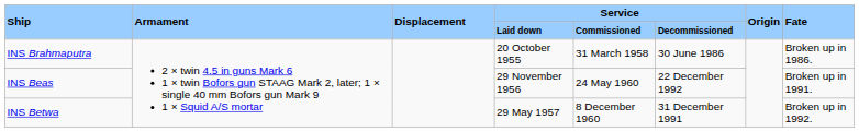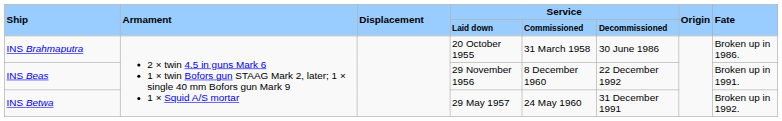INS Beas | Service / Commissioned: 24 May 1960 -> 8 December 1960
INS Betwa | Service / Commissioned: 8 December 1960 -> 24 May 1960
